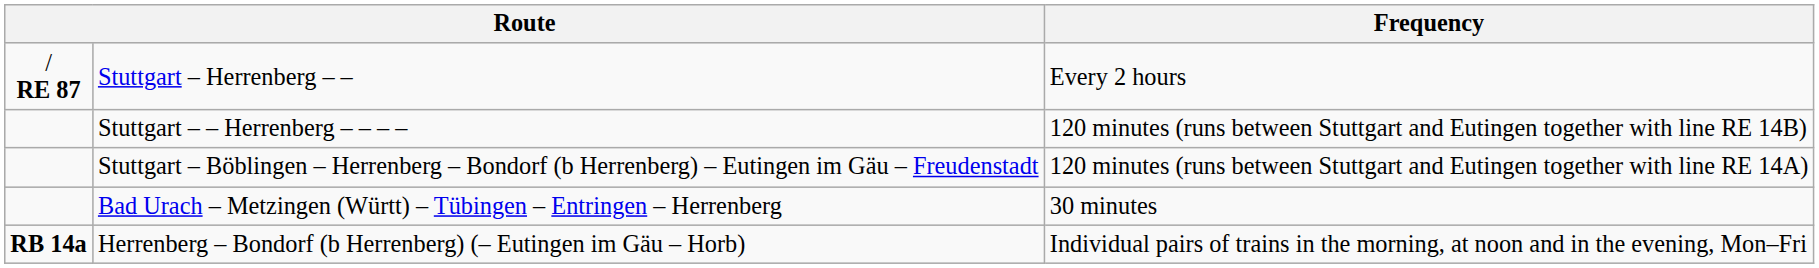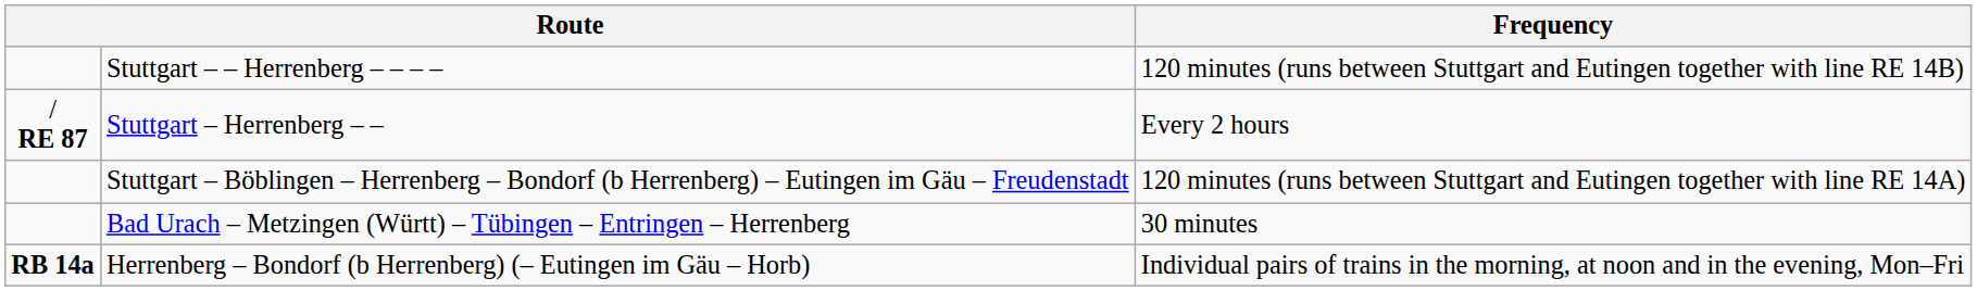rows swapped: Stuttgart – Herrenberg – – <-> Stuttgart – – Herrenberg – – – –
